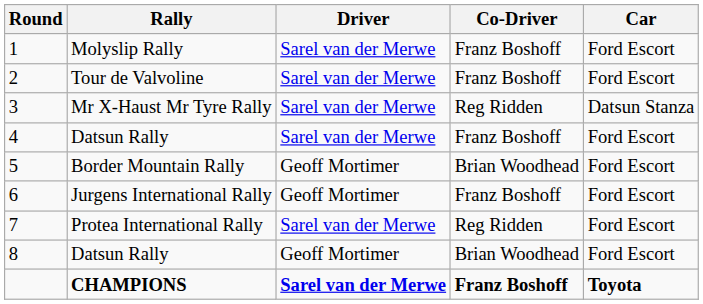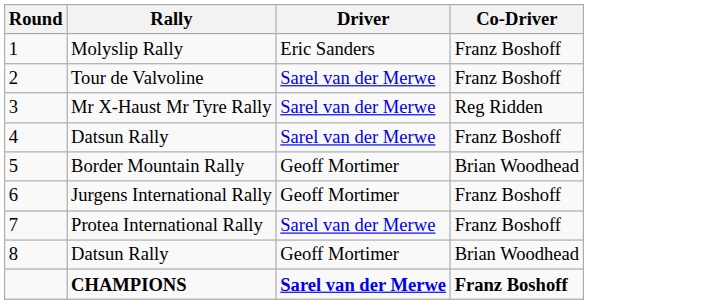- column: Car | Ford Escort | Ford Escort | Datsun Stanza | Ford Escort | Ford Escort | Ford Escort | Ford Escort | Ford Escort | Toyota
1 | Driver: Sarel van der Merwe -> Eric Sanders
7 | Co-Driver: Reg Ridden -> Franz Boshoff
